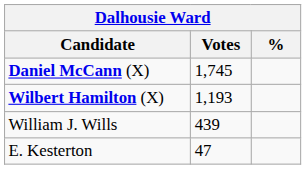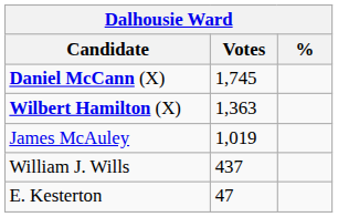Wilbert Hamilton (X) | Votes: 1,193 -> 1,363
+ row: James McAuley | 1,019
William J. Wills | Votes: 439 -> 437
